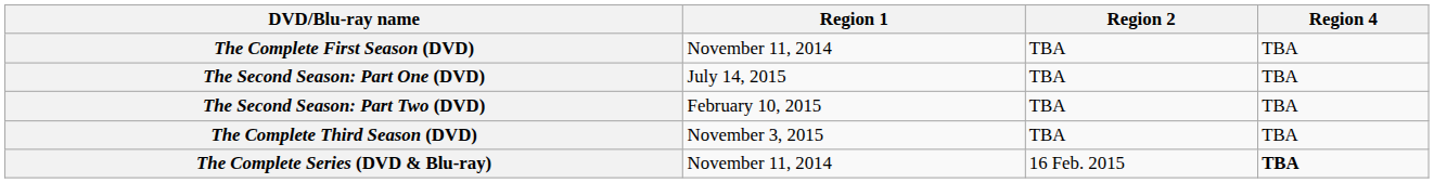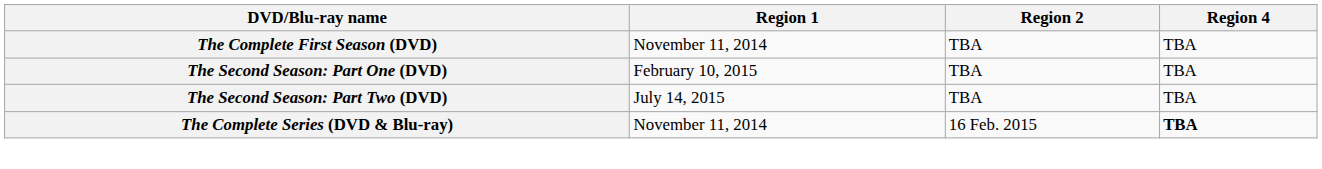The Second Season: Part One (DVD) | Region 1: July 14, 2015 -> February 10, 2015
The Second Season: Part Two (DVD) | Region 1: February 10, 2015 -> July 14, 2015
- row: The Complete Third Season (DVD) | November 3, 2015 | TBA | TBA
